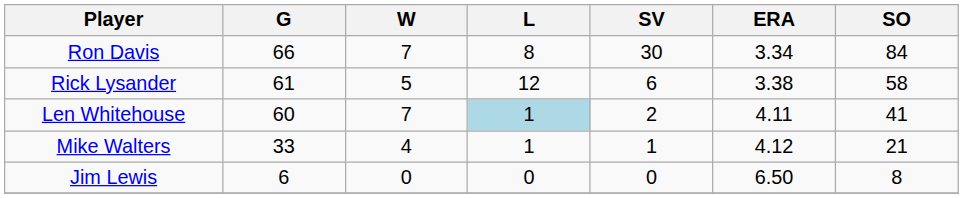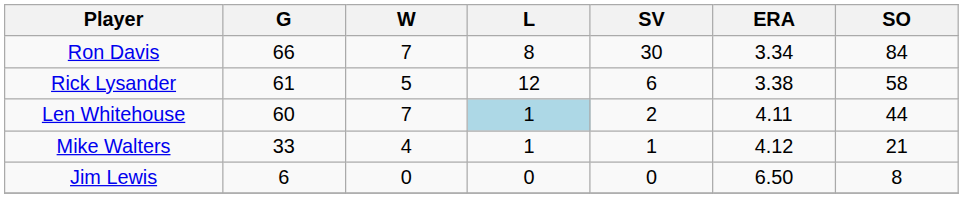Len Whitehouse | SO: 41 -> 44
